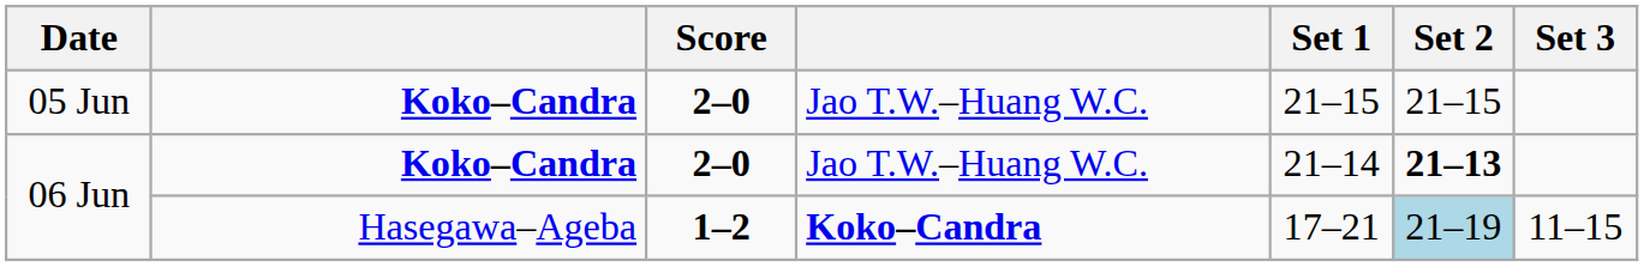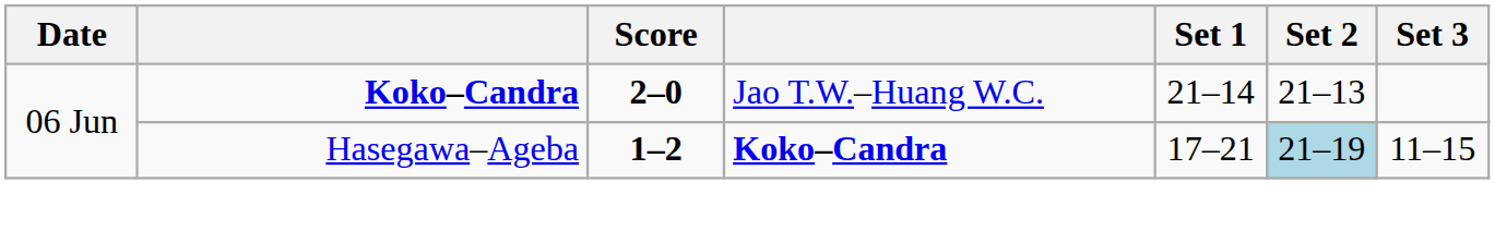- row: 05 Jun | Koko–Candra | 2–0 | Jao T.W.–Huang W.C. | 21–15 | 21–15
06 Jun / 2–0 | Set 2: bold -> normal
